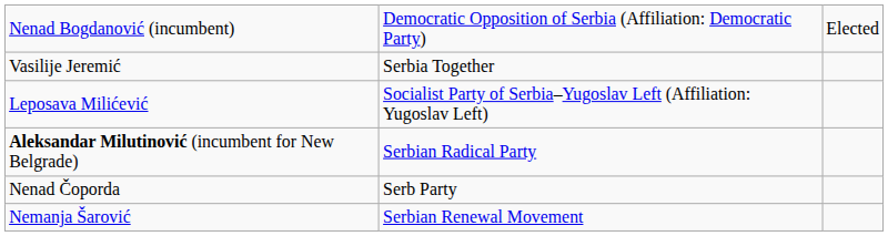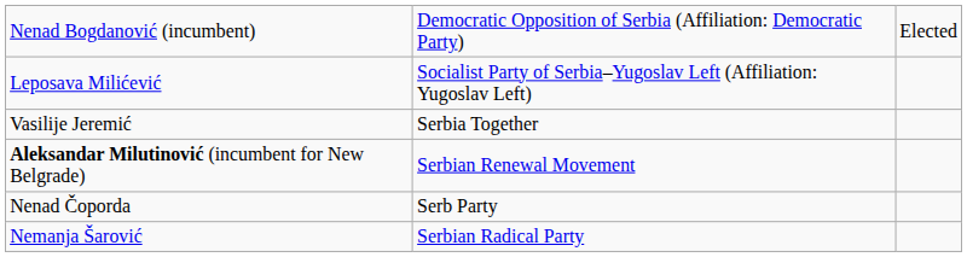rows swapped: Vasilije Jeremić <-> Leposava Milićević
Aleksandar Milutinović (incumbent for New Belgrade) | column 2: Serbian Radical Party -> Serbian Renewal Movement
Nemanja Šarović | column 2: Serbian Renewal Movement -> Serbian Radical Party
